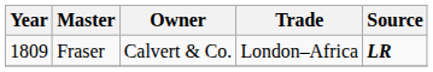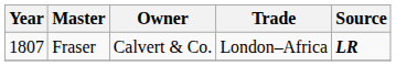Fraser | Year: 1809 -> 1807
